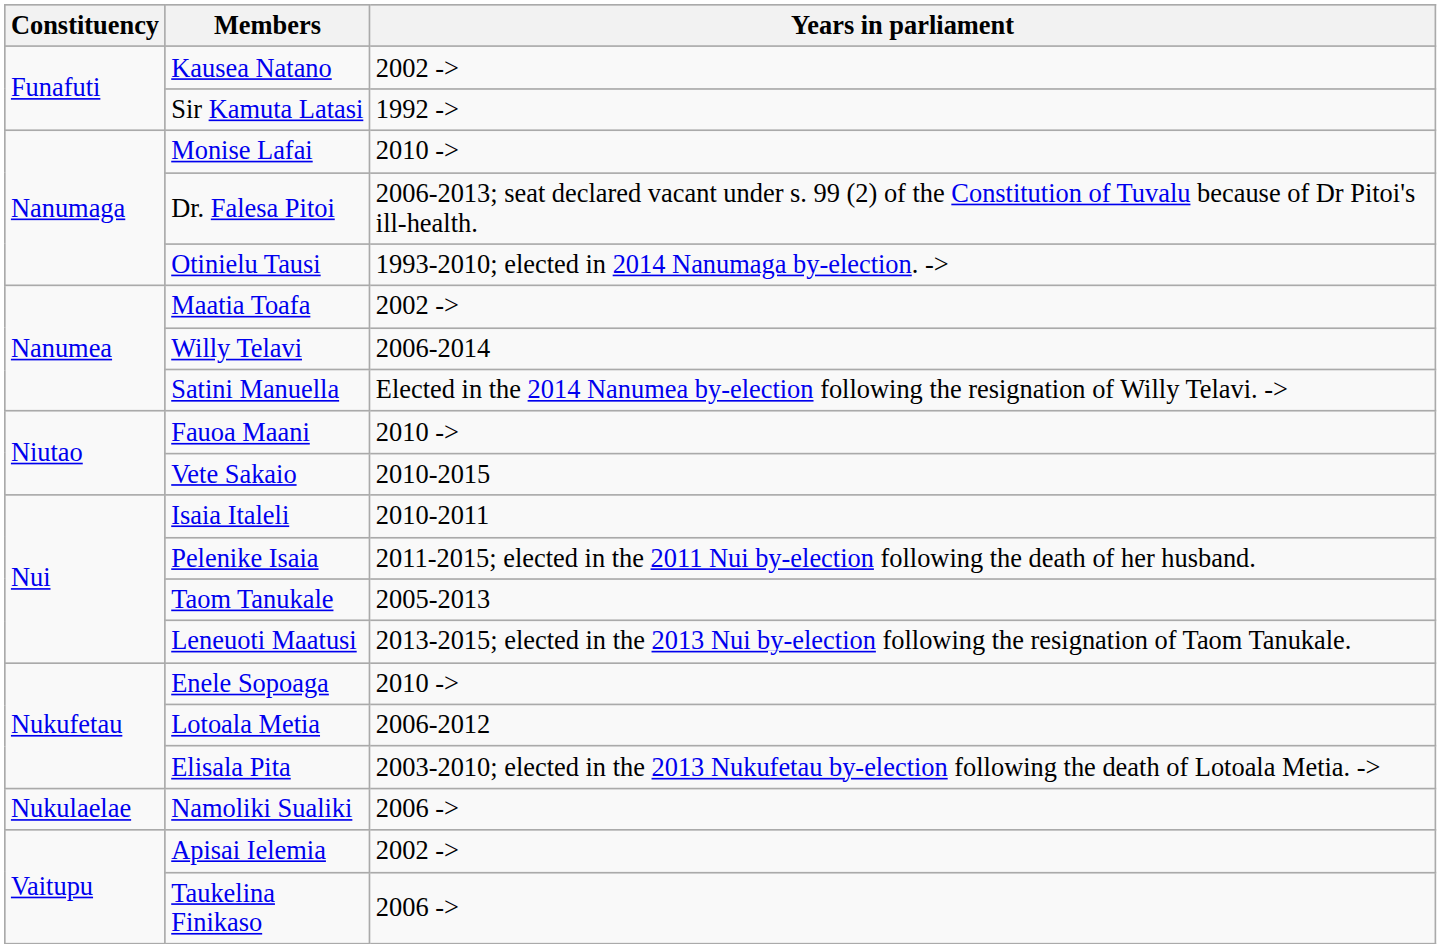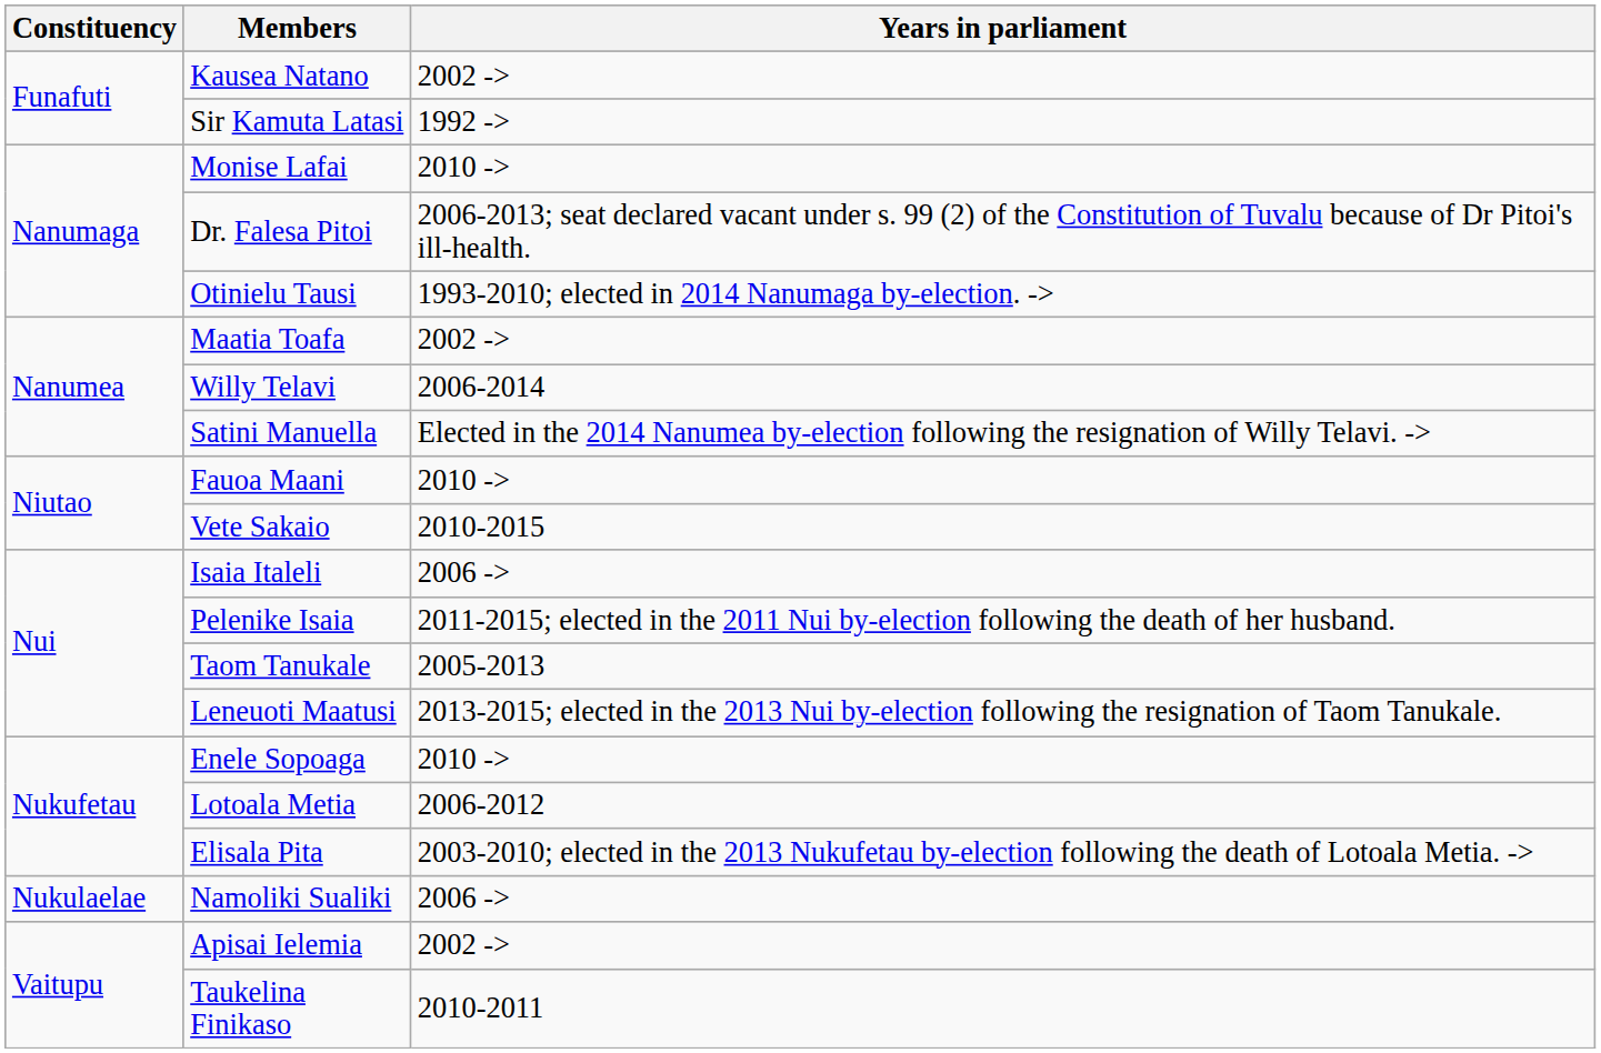Isaia Italeli | Years in parliament: 2010-2011 -> 2006 ->
Taukelina Finikaso | Years in parliament: 2006 -> -> 2010-2011
